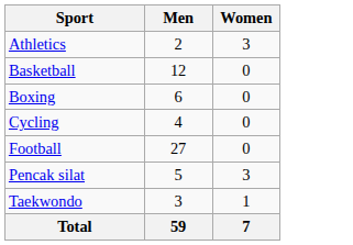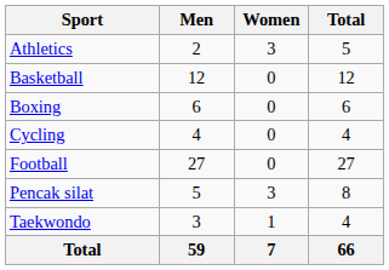+ column: Total | 5 | 12 | 6 | 4 | 27 | 8 | 4 | 66
